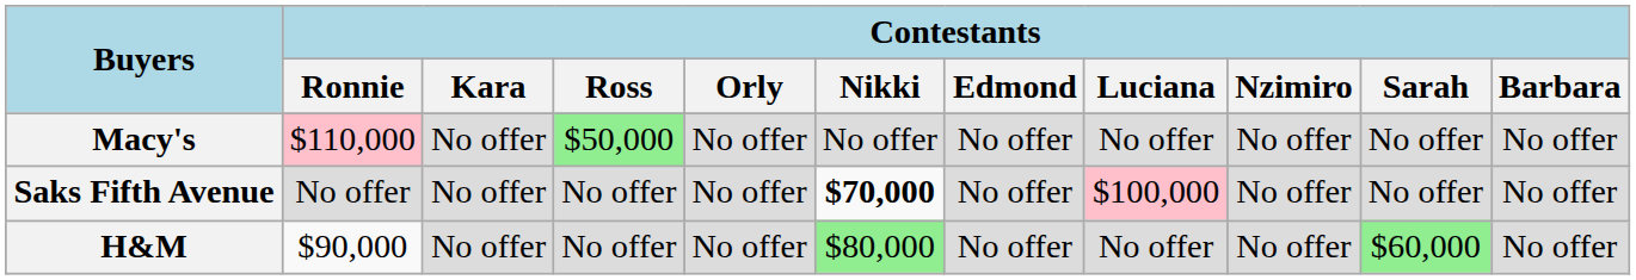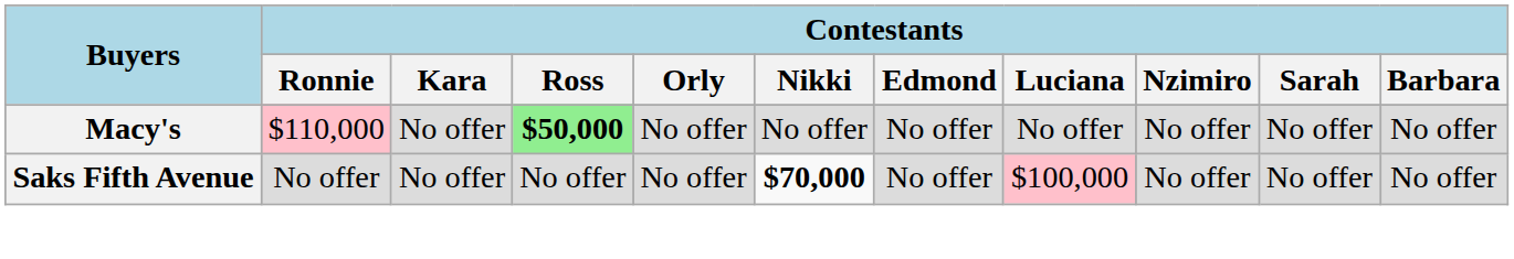Macy's | Contestants / Ross: normal -> bold
- row: H&M | $90,000 | No offer | No offer | No offer | $80,000 | No offer | No offer | No offer | $60,000 | No offer
